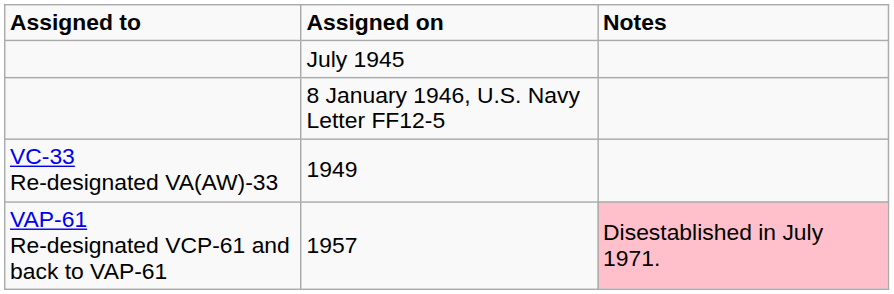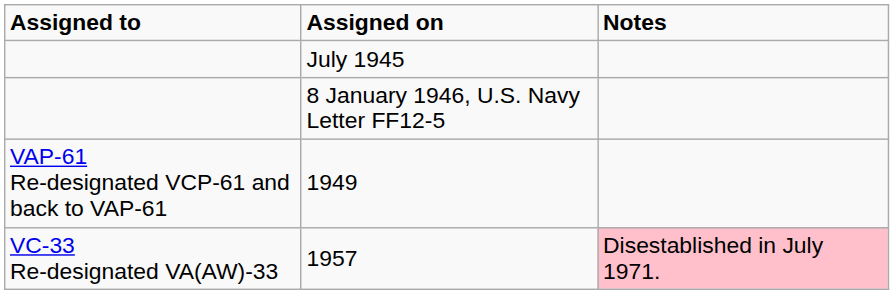1949 | Assigned to: VC-33 Re-designated VA(AW)-33 -> VAP-61 Re-designated VCP-61 and back to VAP-61
1957 | Assigned to: VAP-61 Re-designated VCP-61 and back to VAP-61 -> VC-33 Re-designated VA(AW)-33
